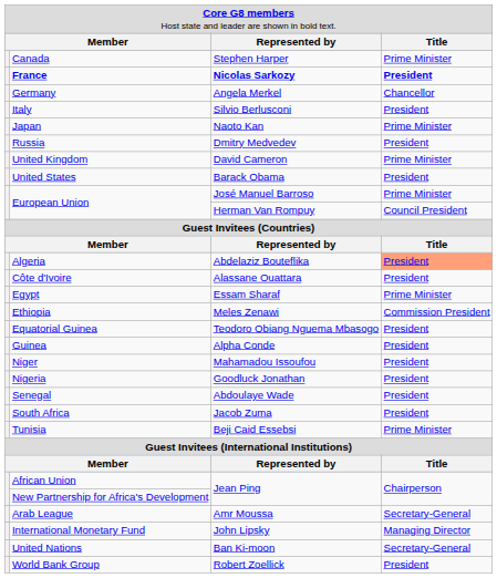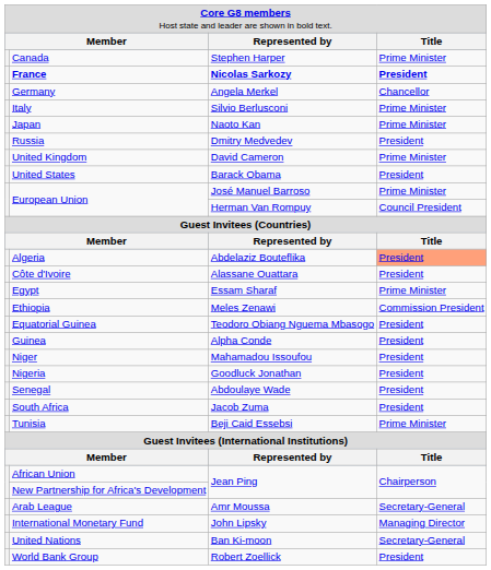Italy | column 4: President -> Prime Minister
